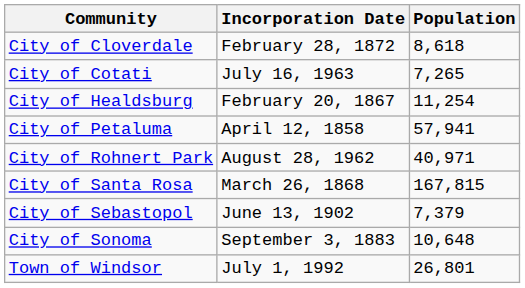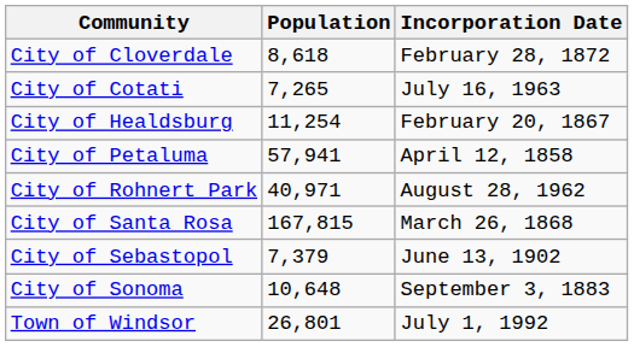columns swapped: Population <-> Incorporation Date
